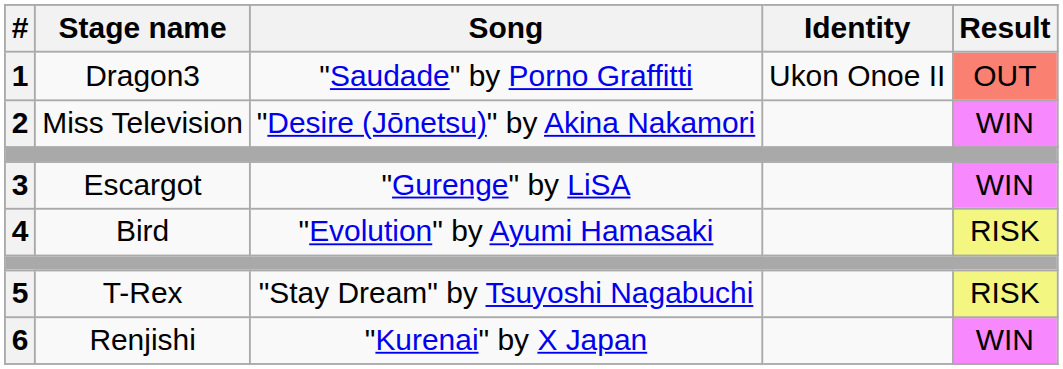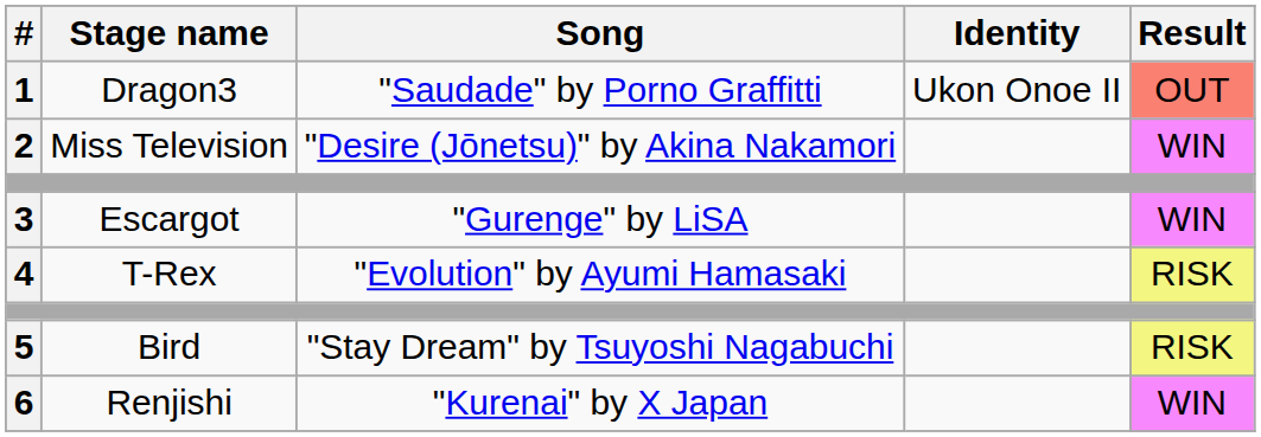4 | Stage name: Bird -> T-Rex
5 | Stage name: T-Rex -> Bird
